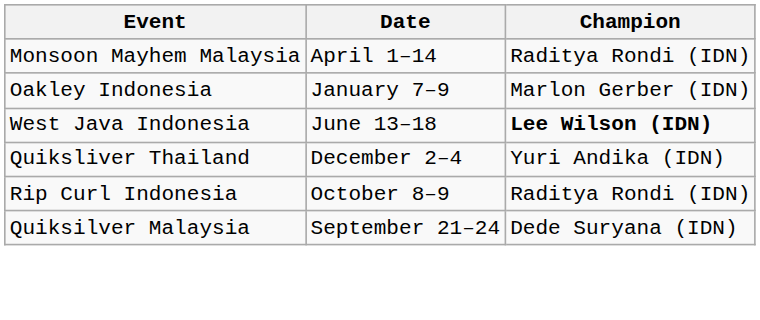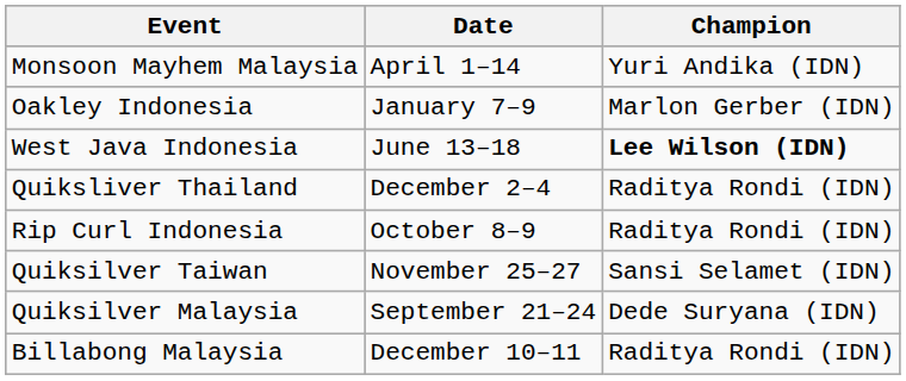Monsoon Mayhem Malaysia | Champion: Raditya Rondi (IDN) -> Yuri Andika (IDN)
Quiksliver Thailand | Champion: Yuri Andika (IDN) -> Raditya Rondi (IDN)
+ row: Quiksilver Taiwan | November 25–27 | Sansi Selamet (IDN)
+ row: Billabong Malaysia | December 10–11 | Raditya Rondi (IDN)
